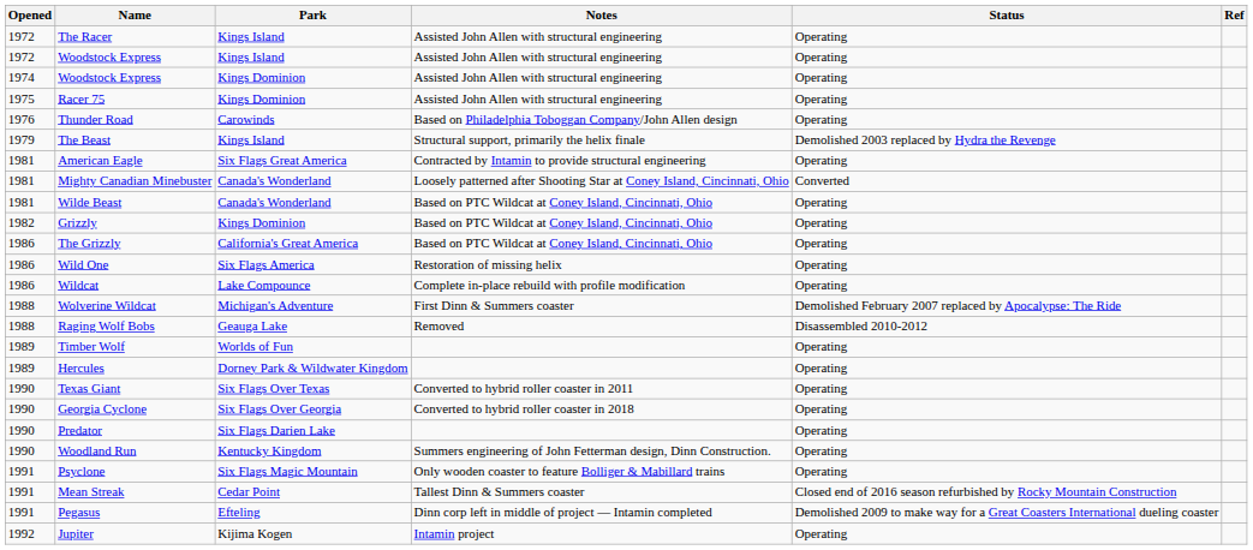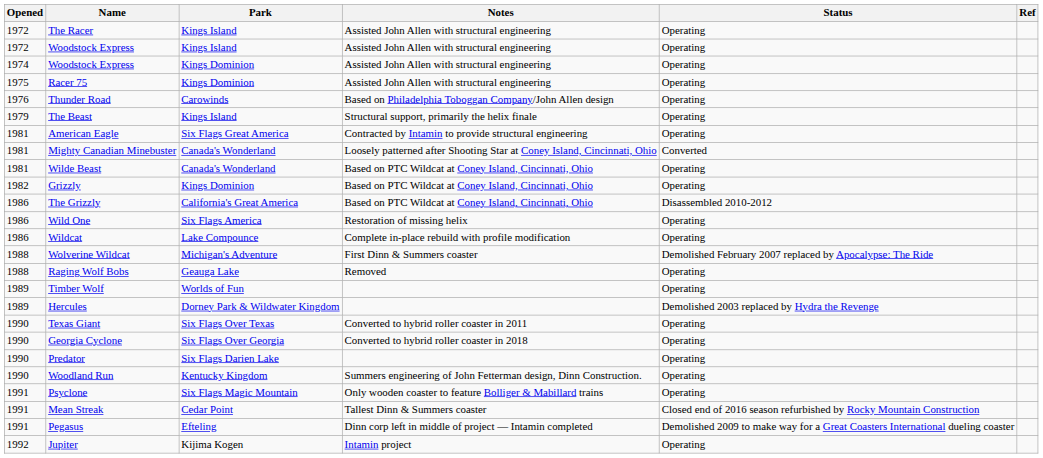The Beast | Status: Demolished 2003 replaced by Hydra the Revenge -> Operating
The Grizzly | Status: Operating -> Disassembled 2010-2012
Raging Wolf Bobs | Status: Disassembled 2010-2012 -> Operating
Hercules | Status: Operating -> Demolished 2003 replaced by Hydra the Revenge
